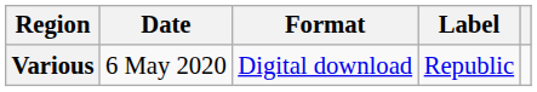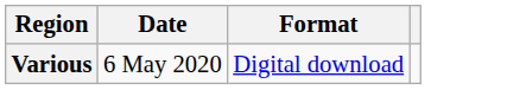- column: Label | Republic
